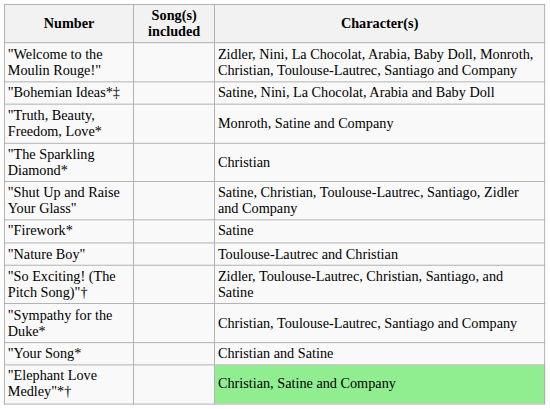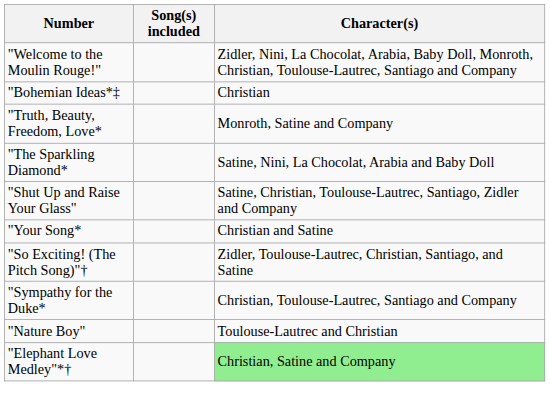"Bohemian Ideas*‡ | Character(s): Satine, Nini, La Chocolat, Arabia and Baby Doll -> Christian
"The Sparkling Diamond* | Character(s): Christian -> Satine, Nini, La Chocolat, Arabia and Baby Doll
- row: "Firework* | Satine
rows swapped: "Your Song* <-> "Nature Boy"
